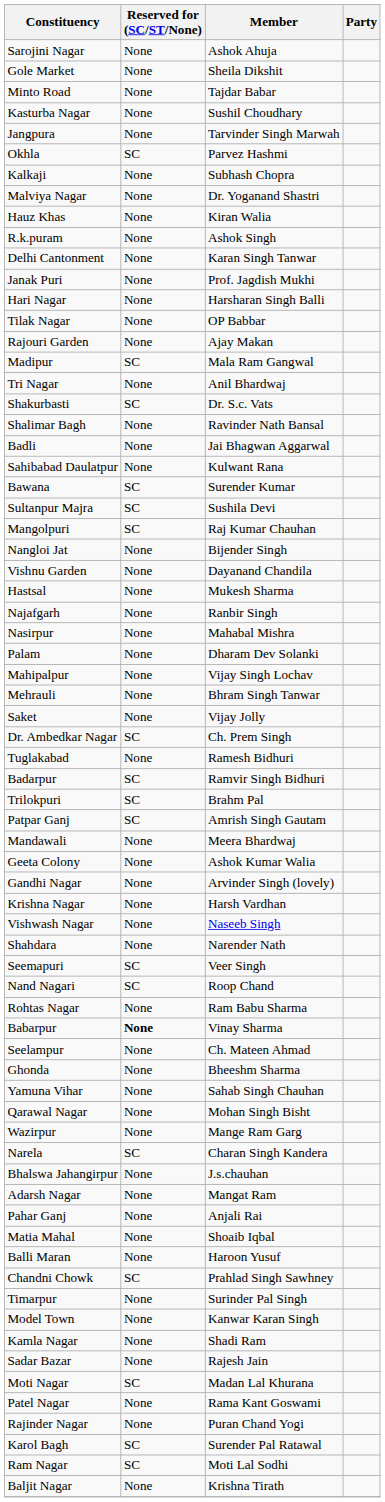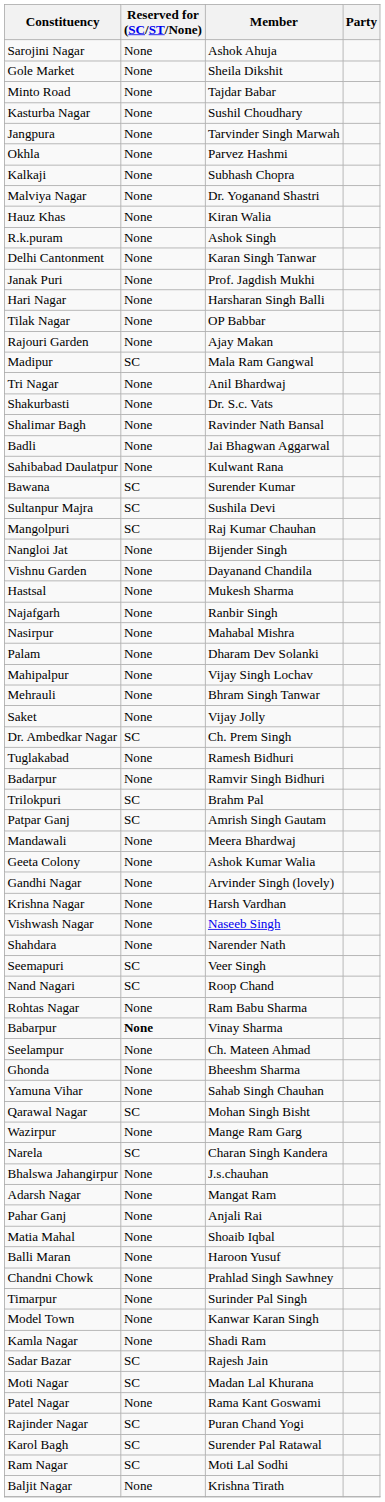Okhla | Reserved for (SC/ST/None): SC -> None
Shakurbasti | Reserved for (SC/ST/None): SC -> None
Badarpur | Reserved for (SC/ST/None): SC -> None
Qarawal Nagar | Reserved for (SC/ST/None): None -> SC
Chandni Chowk | Reserved for (SC/ST/None): SC -> None
Sadar Bazar | Reserved for (SC/ST/None): None -> SC
Rajinder Nagar | Reserved for (SC/ST/None): None -> SC
